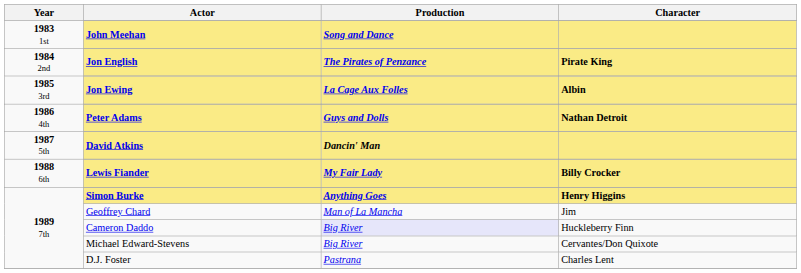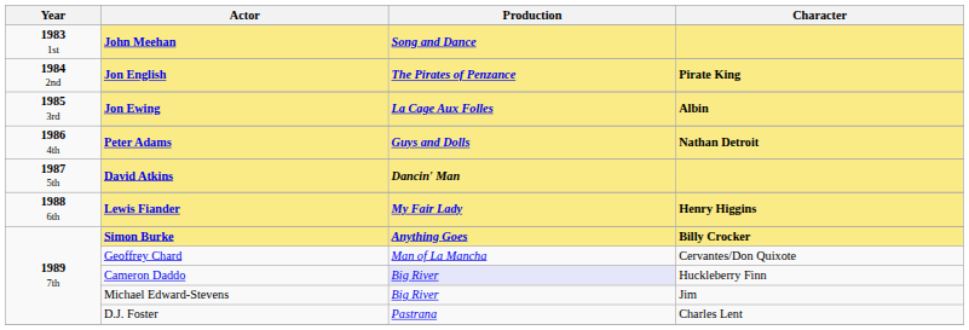Lewis Fiander | Character: Billy Crocker -> Henry Higgins
Simon Burke | Character: Henry Higgins -> Billy Crocker
Geoffrey Chard | Character: Jim -> Cervantes/Don Quixote
Michael Edward-Stevens | Character: Cervantes/Don Quixote -> Jim
